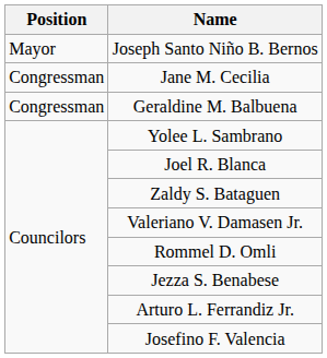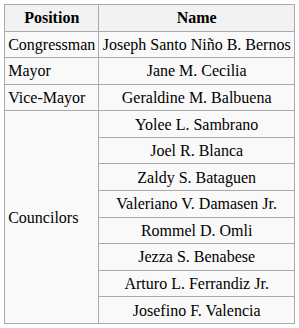Joseph Santo Niño B. Bernos | Position: Mayor -> Congressman
Jane M. Cecilia | Position: Congressman -> Mayor
Geraldine M. Balbuena | Position: Congressman -> Vice-Mayor
